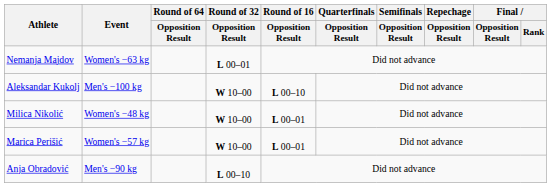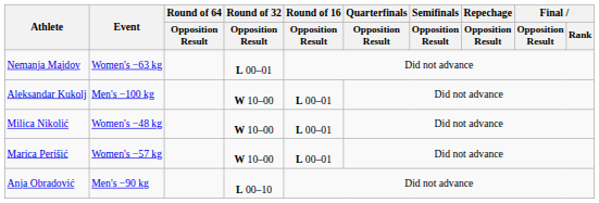Aleksandar Kukolj | Round of 16 / Opposition Result: L 00–10 -> L 00–01
